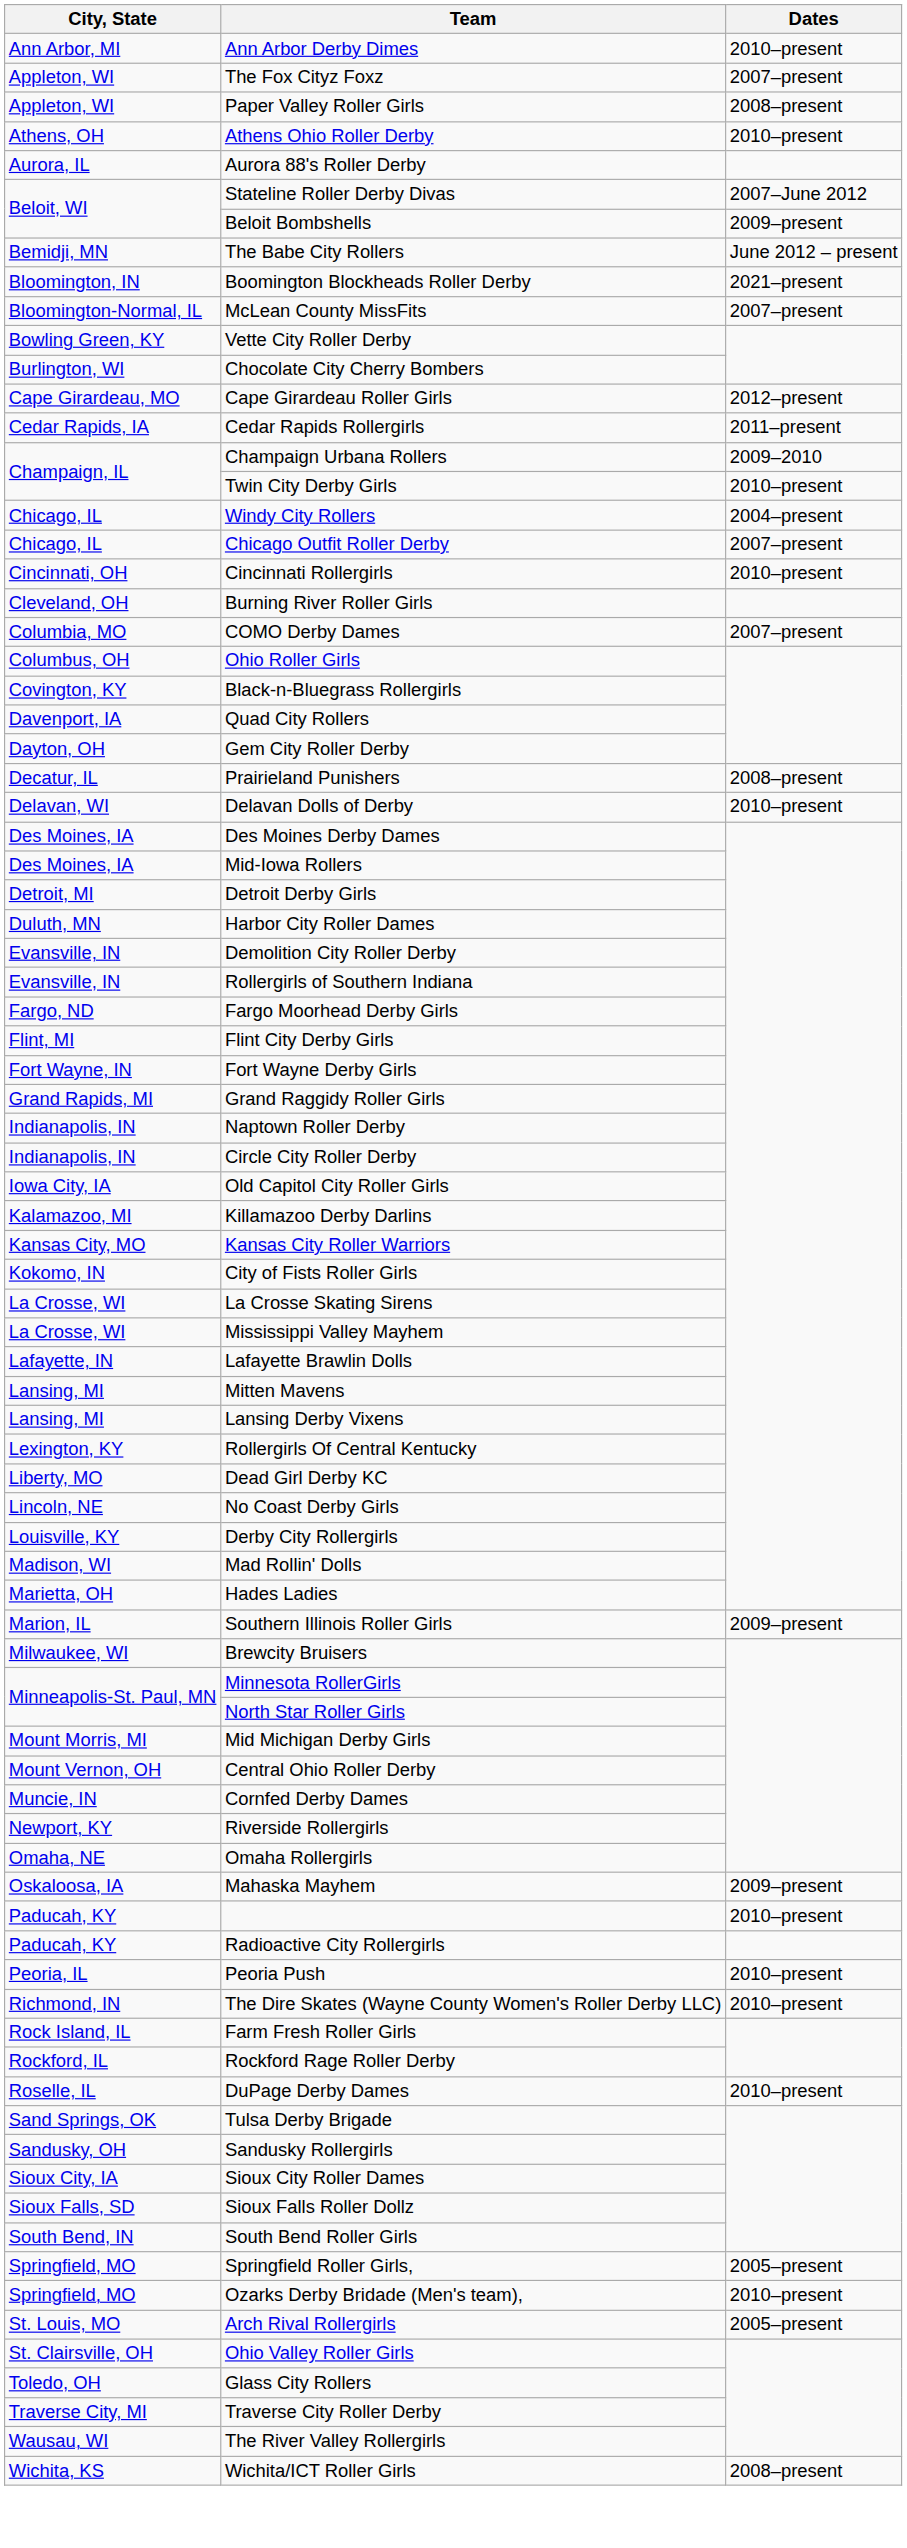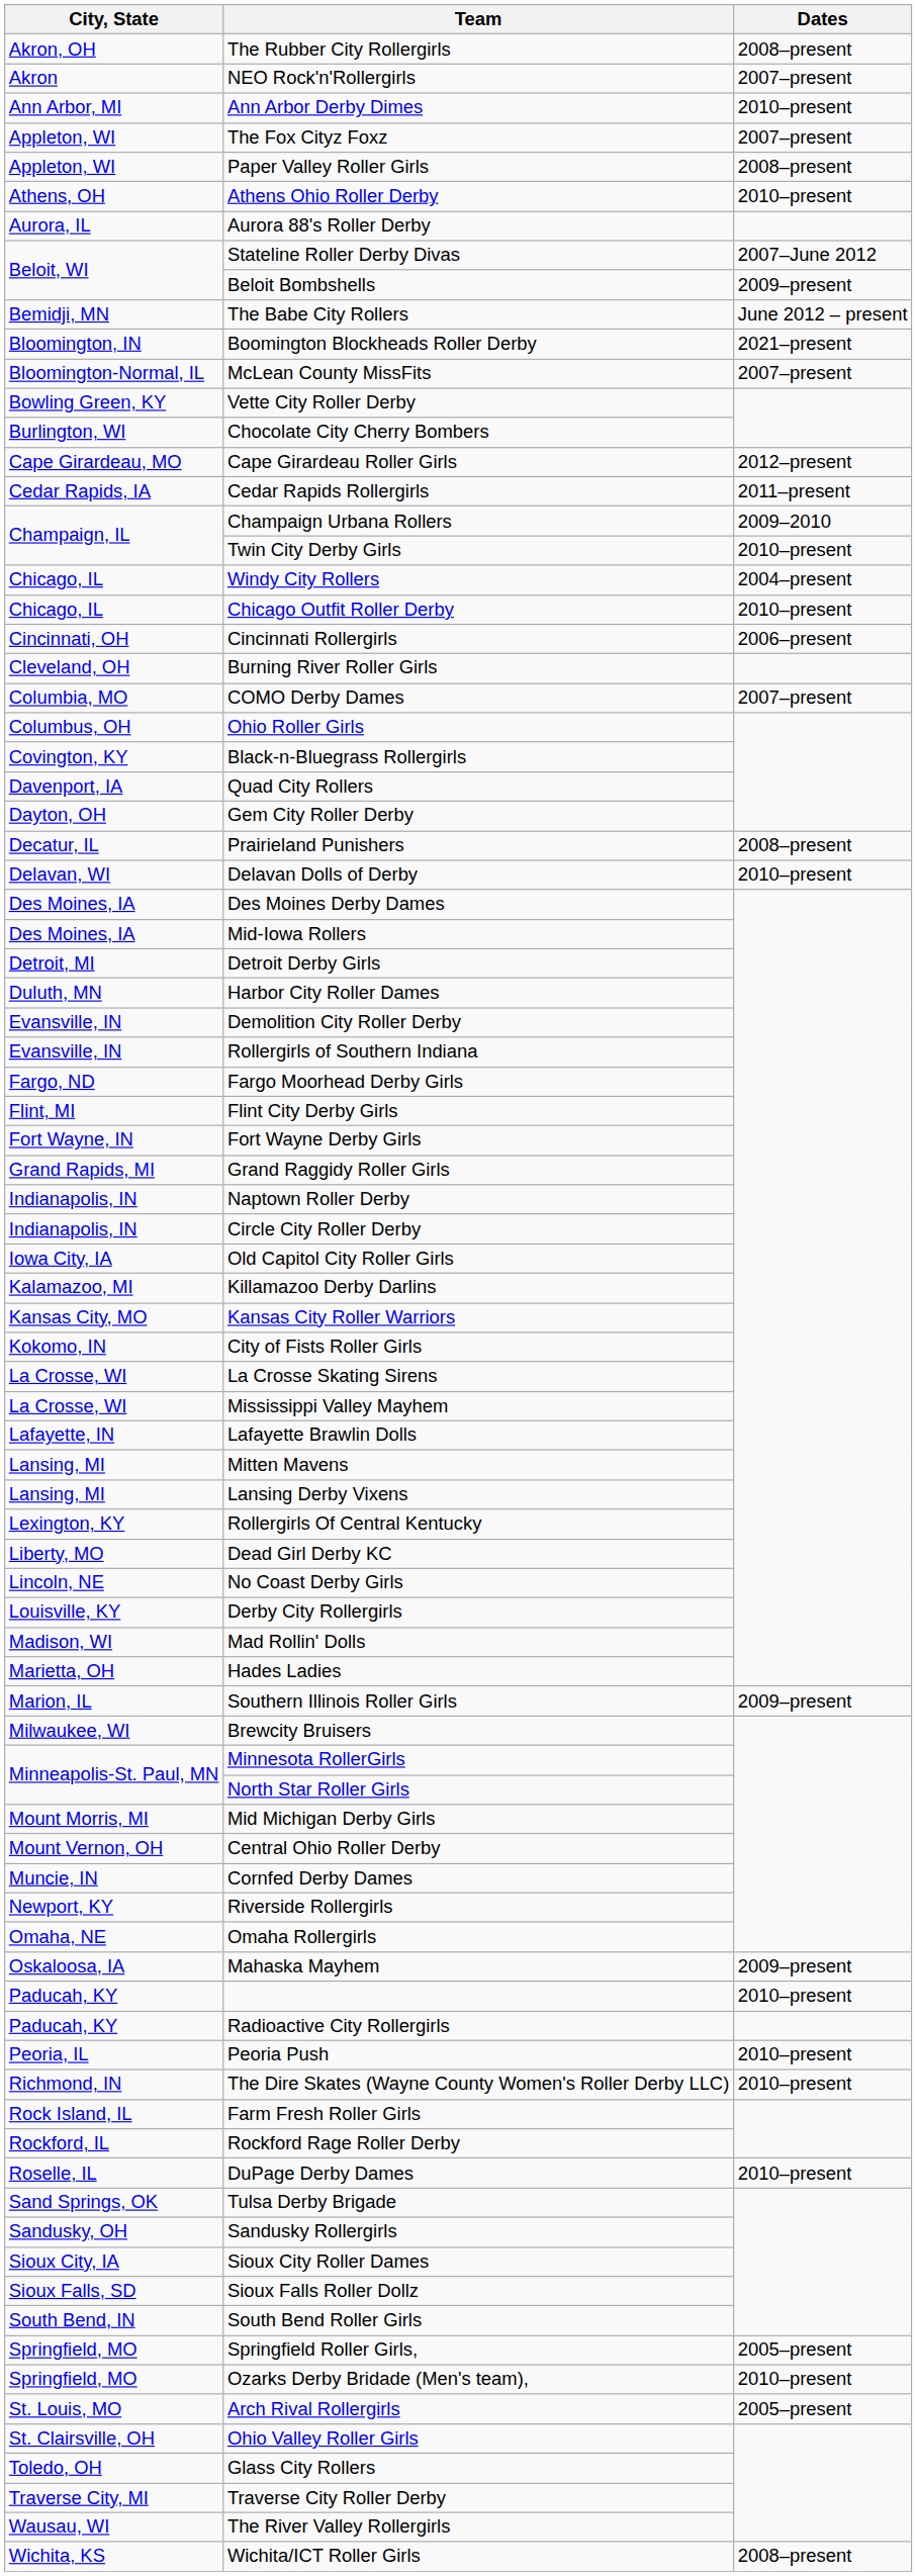+ row: Akron, OH | The Rubber City Rollergirls | 2008–present
+ row: Akron | NEO Rock'n'Rollergirls | 2007–present
Chicago Outfit Roller Derby | Dates: 2007–present -> 2010–present
Cincinnati Rollergirls | Dates: 2010–present -> 2006–present
